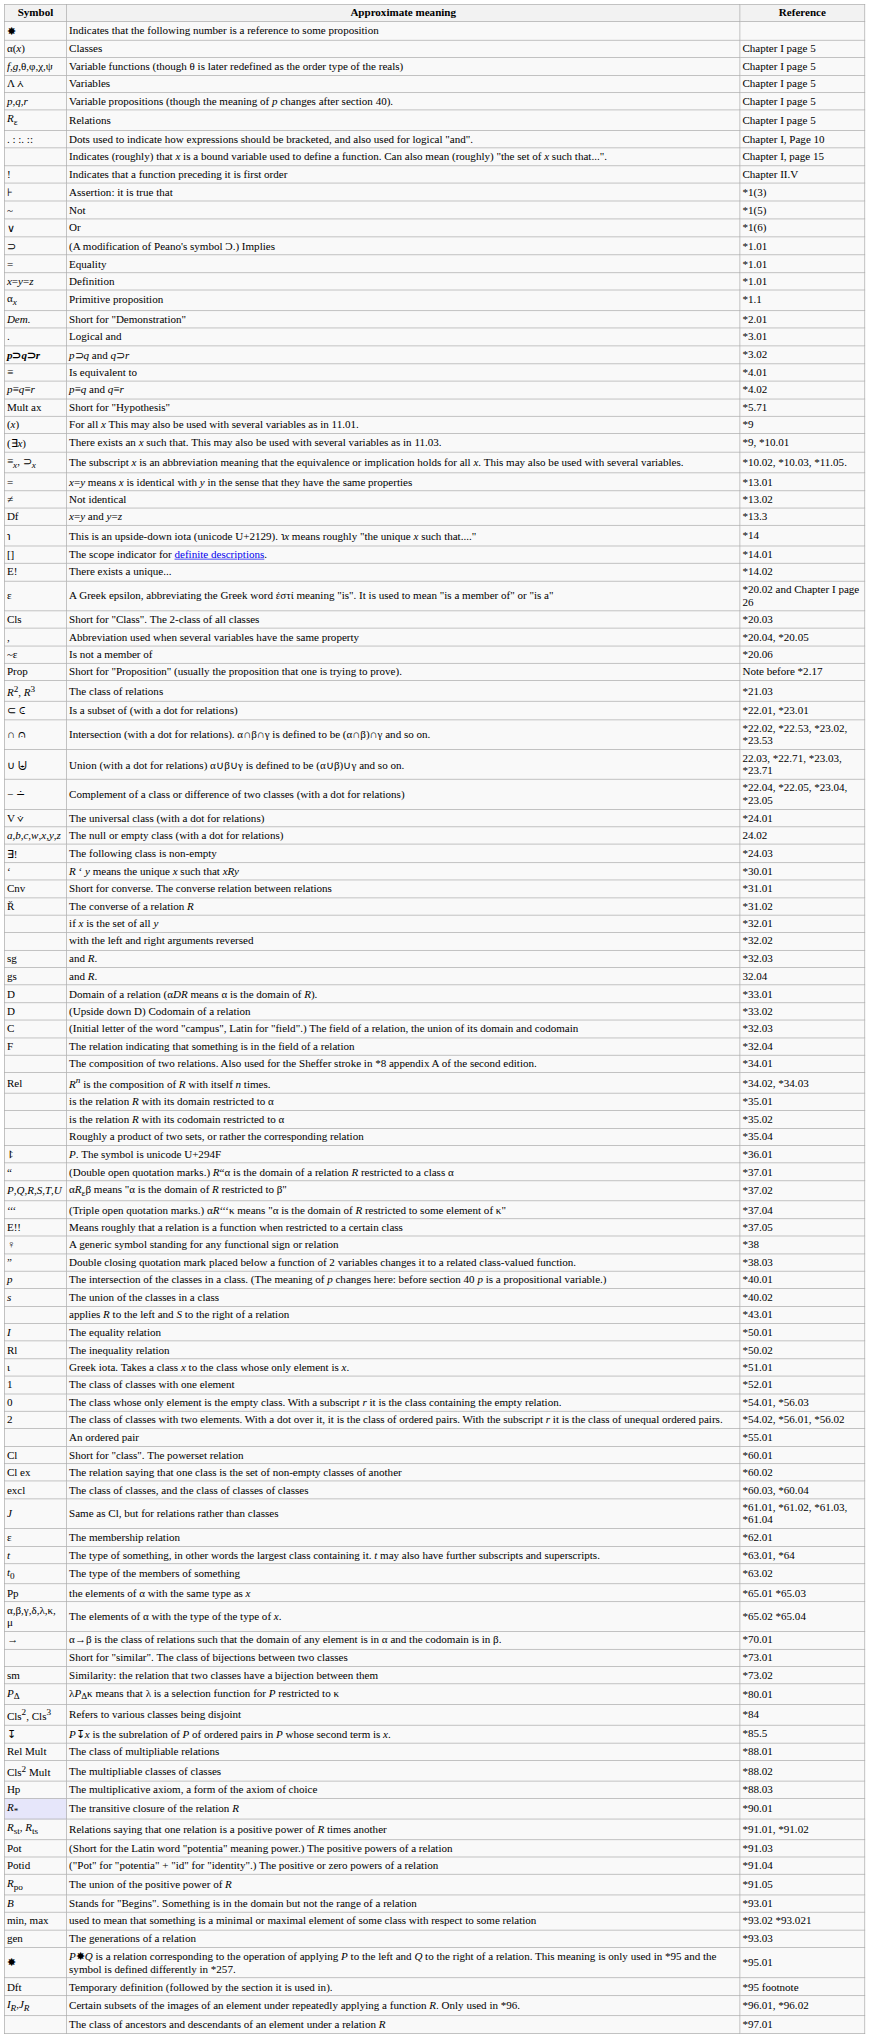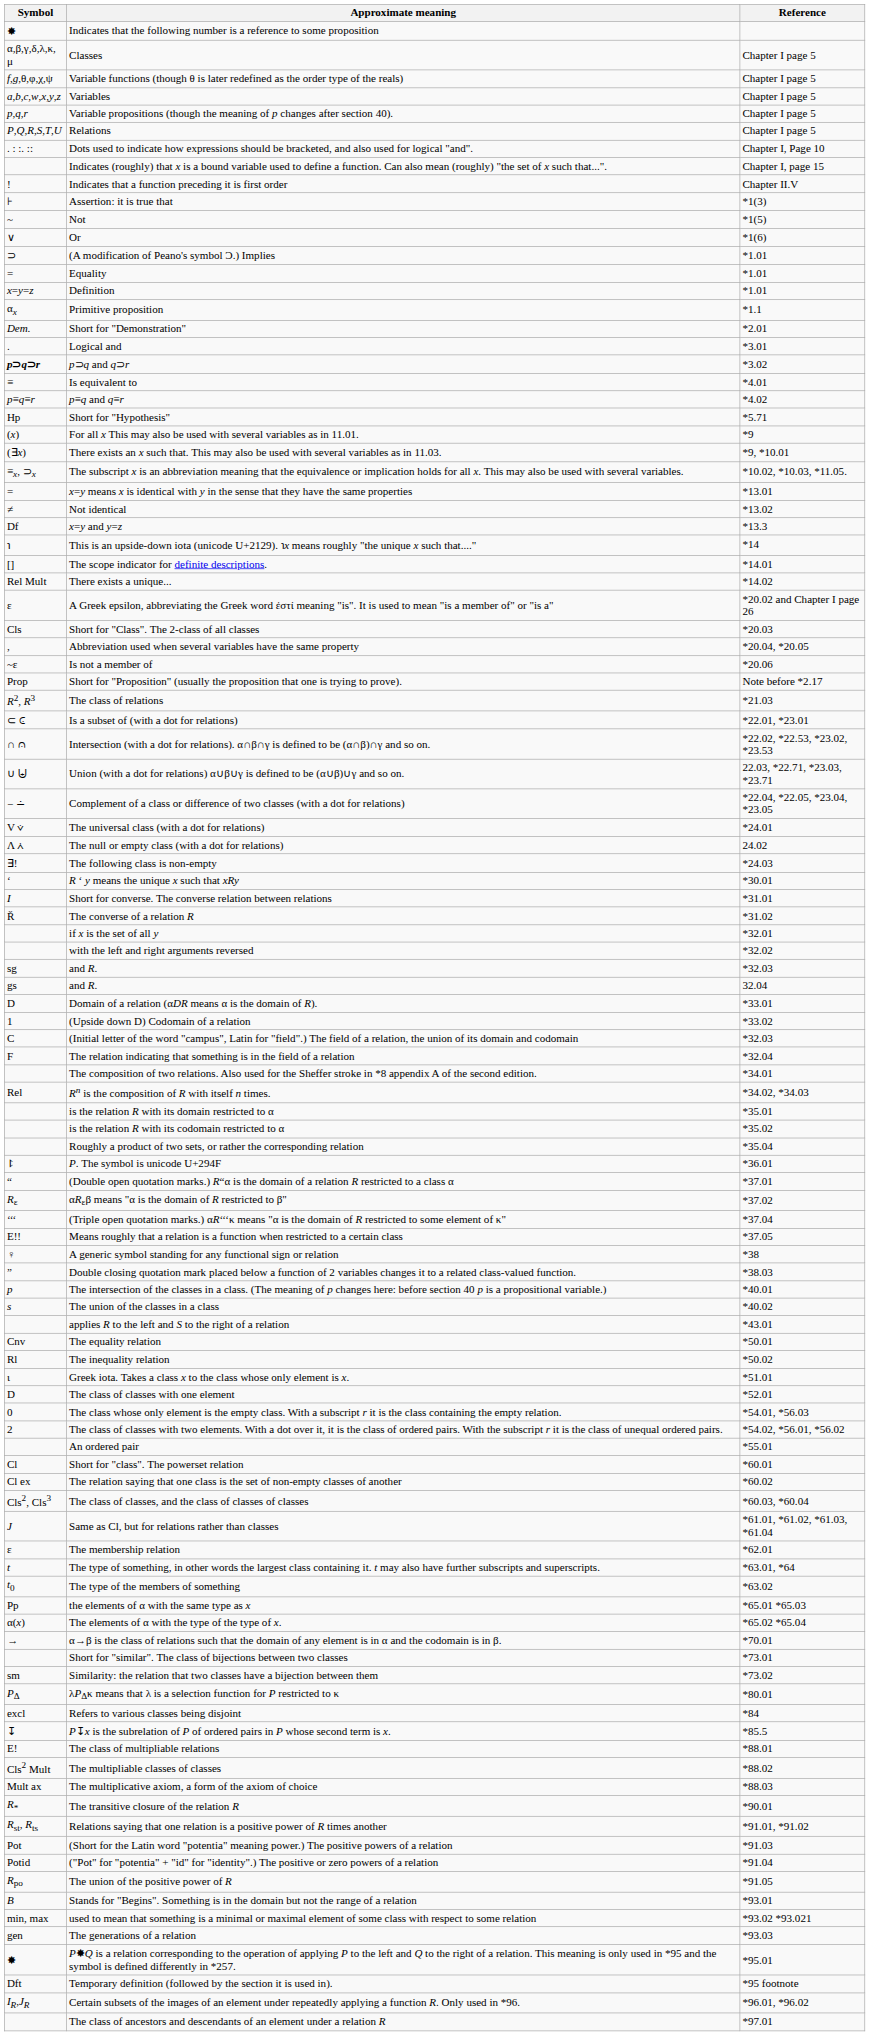Classes | Symbol: α(x) -> α,β,γ,δ,λ,κ, μ
Variables | Symbol: Λ ⩑ -> a,b,c,w,x,y,z
Relations | Symbol: Rε -> P,Q,R,S,T,U
Short for "Hypothesis" | Symbol: Mult ax -> Hp
There exists a unique... | Symbol: E! -> Rel Mult
The null or empty class (with a dot for relations) | Symbol: a,b,c,w,x,y,z -> Λ ⩑
Short for converse. The converse relation between relations | Symbol: Cnv -> I
(Upside down D) Codomain of a relation | Symbol: D -> 1
αRεβ means "α is the domain of R restricted to β" | Symbol: P,Q,R,S,T,U -> Rε
The equality relation | Symbol: I -> Cnv
The class of classes with one element | Symbol: 1 -> D
The class of classes, and the class of classes of classes | Symbol: excl -> Cls2, Cls3
The elements of α with the type of the type of x. | Symbol: α,β,γ,δ,λ,κ, μ -> α(x)
Refers to various classes being disjoint | Symbol: Cls2, Cls3 -> excl
The class of multipliable relations | Symbol: Rel Mult -> E!
The multiplicative axiom, a form of the axiom of choice | Symbol: Hp -> Mult ax
The transitive closure of the relation R | Symbol: lavender background -> no background
